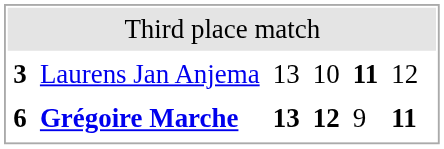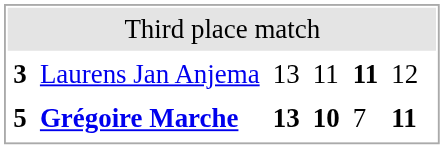Laurens Jan Anjema | column 4: 10 -> 11
Grégoire Marche | column 1: 6 -> 5
Grégoire Marche | column 4: 12 -> 10
Grégoire Marche | column 5: 9 -> 7
